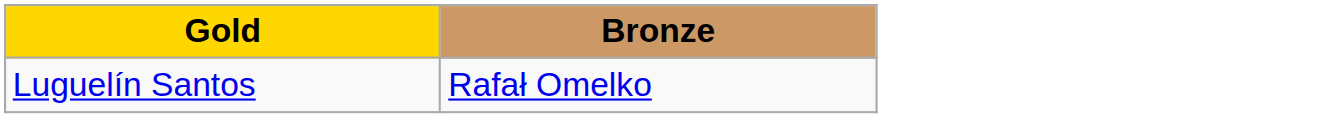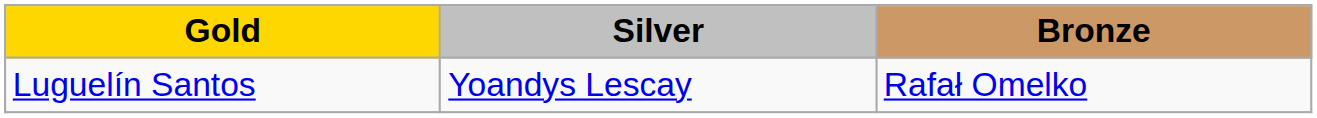+ column: Silver | Yoandys Lescay
